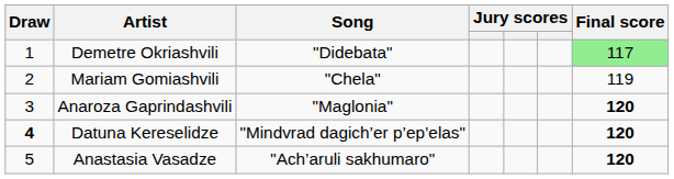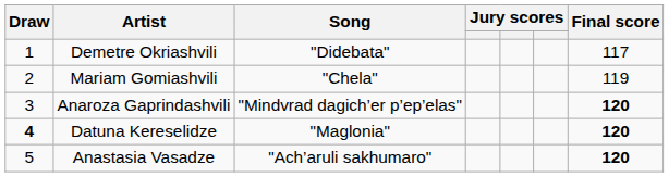Demetre Okriashvili | Final score: lightgreen background -> no background
Anaroza Gaprindashvili | Song: "Maglonia" -> "Mindvrad dagich’er p’ep’elas"
Datuna Kereselidze | Song: "Mindvrad dagich’er p’ep’elas" -> "Maglonia"
